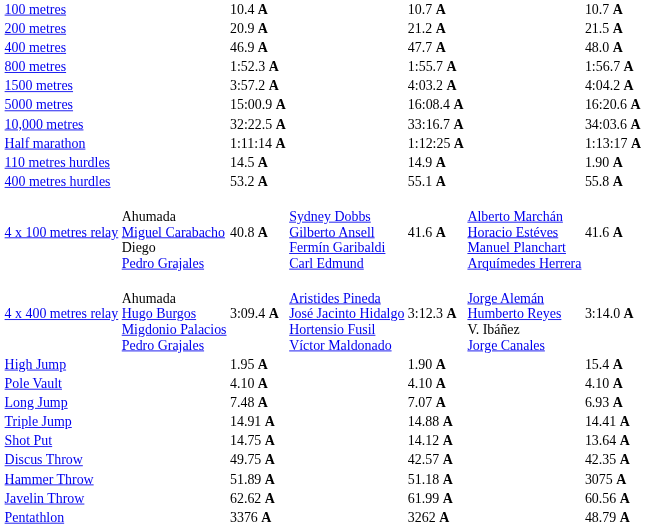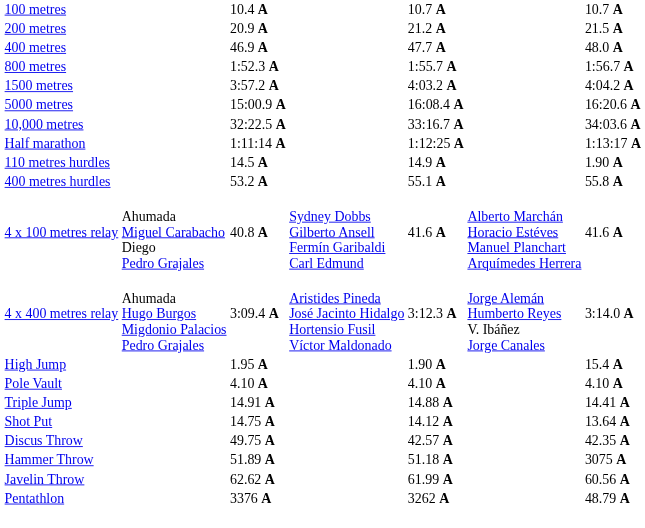- row: Long Jump | 7.48 A | 7.07 A | 6.93 A
